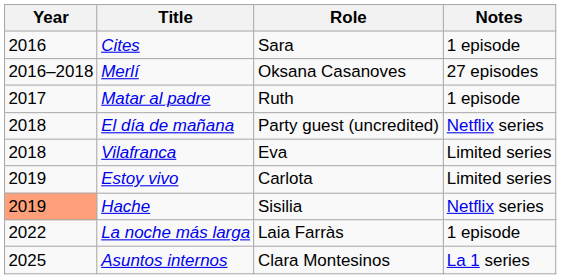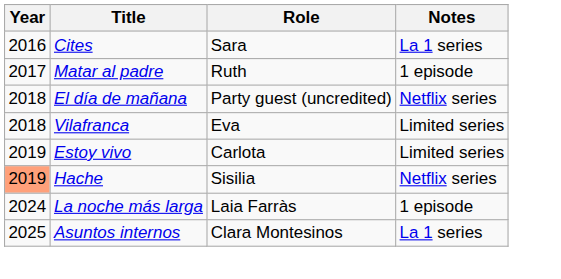Cites | Notes: 1 episode -> La 1 series
- row: 2016–2018 | Merlí | Oksana Casanoves | 27 episodes
La noche más larga | Year: 2022 -> 2024
